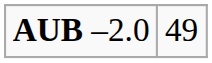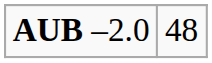AUB –2.0 | column 2: 49 -> 48
